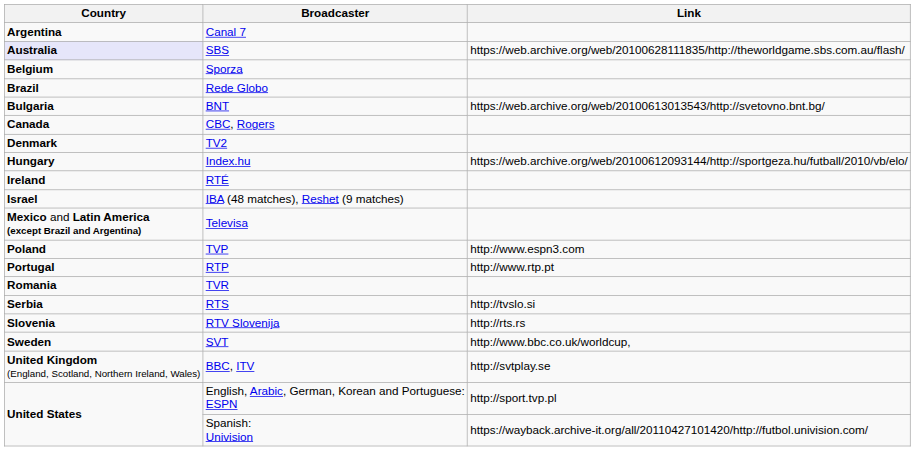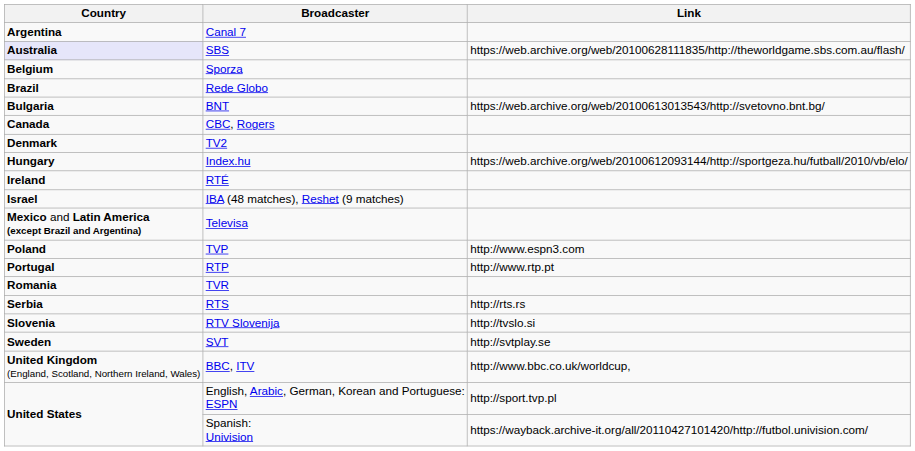RTS | Link: http://tvslo.si -> http://rts.rs
RTV Slovenija | Link: http://rts.rs -> http://tvslo.si
SVT | Link: http://www.bbc.co.uk/worldcup, -> http://svtplay.se
BBC, ITV | Link: http://svtplay.se -> http://www.bbc.co.uk/worldcup,
